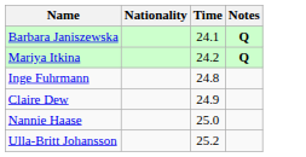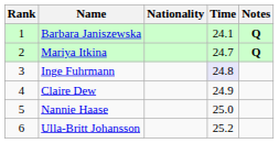+ column: Rank | 1 | 2 | 3 | 4 | 5 | 6
Mariya Itkina | Time: 24.2 -> 24.7
Inge Fuhrmann | Time: no background -> lavender background
